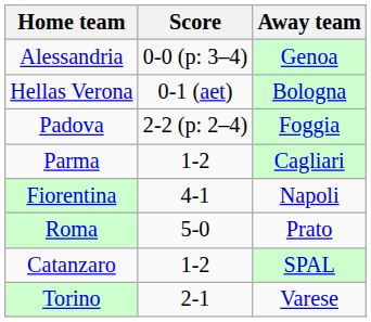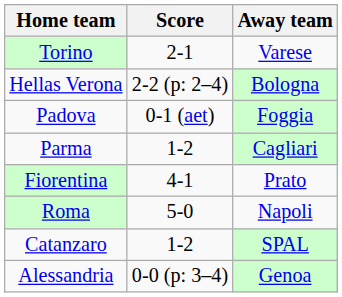rows swapped: Alessandria <-> Torino
Hellas Verona | Score: 0-1 (aet) -> 2-2 (p: 2–4)
Padova | Score: 2-2 (p: 2–4) -> 0-1 (aet)
Fiorentina | Away team: Napoli -> Prato
Roma | Away team: Prato -> Napoli
